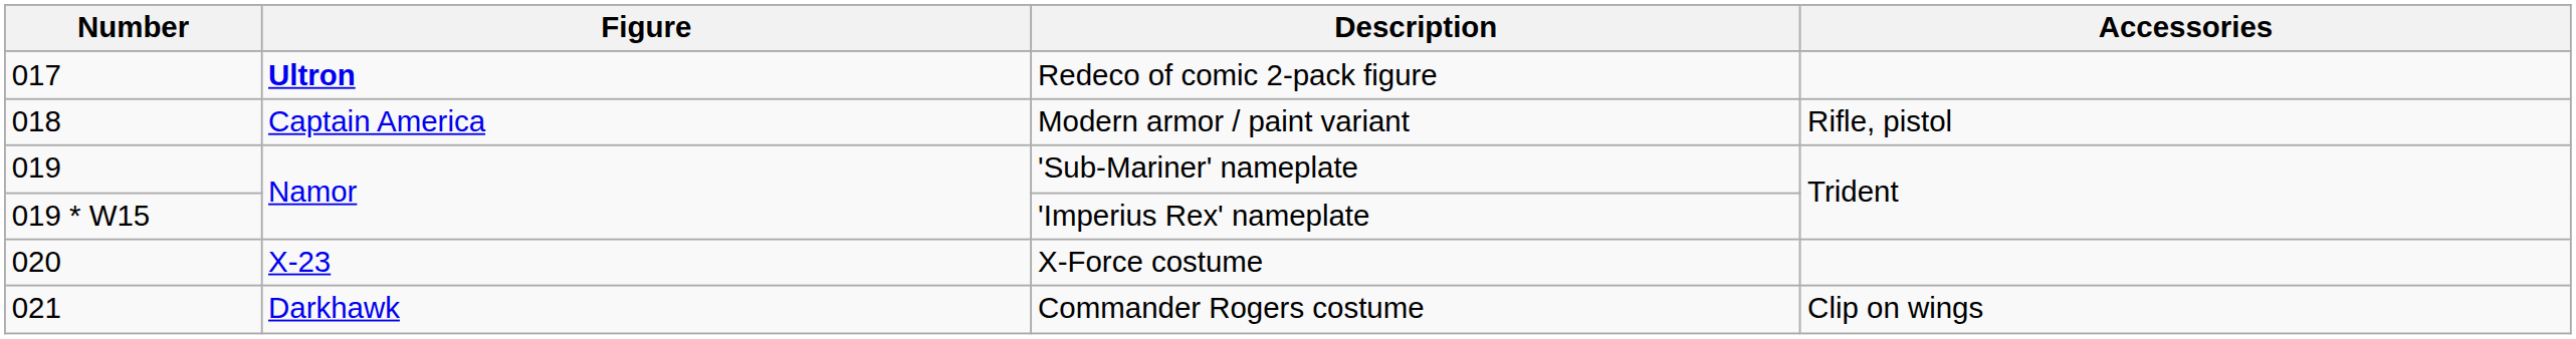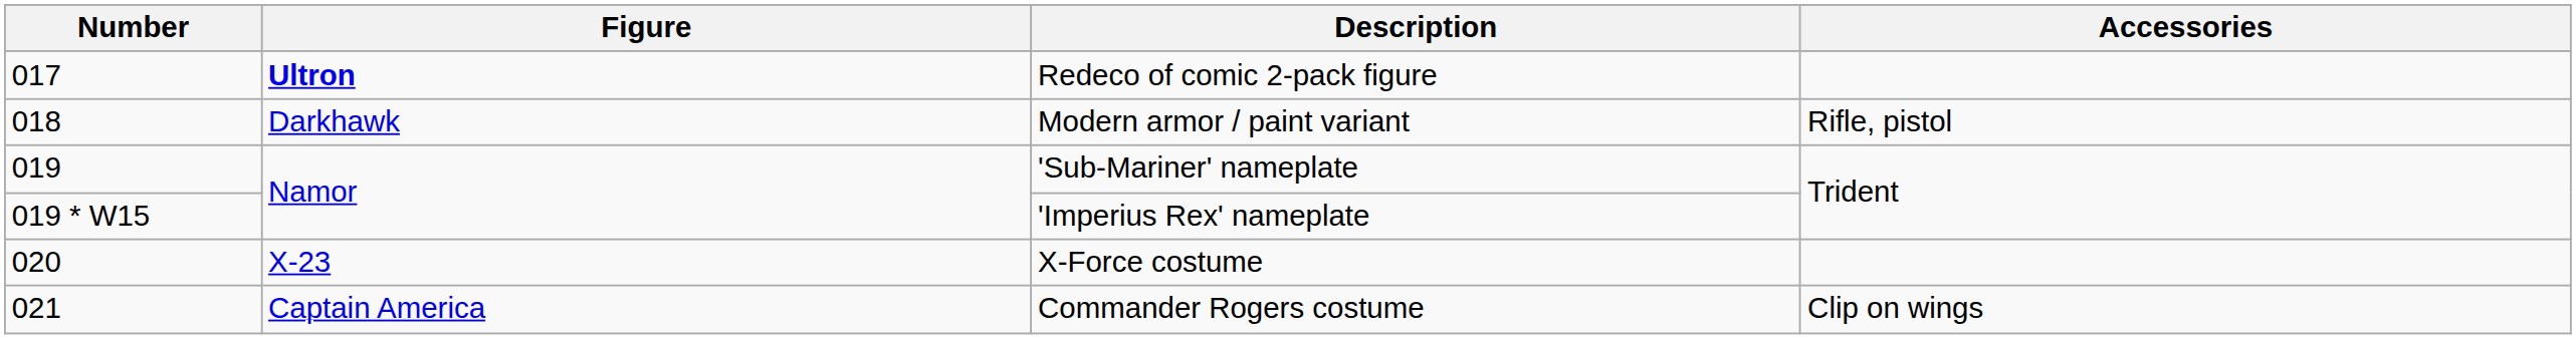Modern armor / paint variant | Figure: Captain America -> Darkhawk
Commander Rogers costume | Figure: Darkhawk -> Captain America
